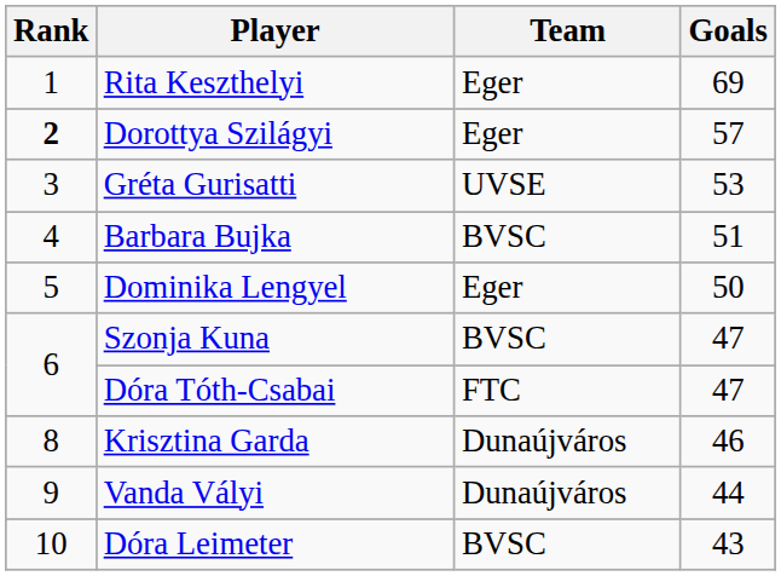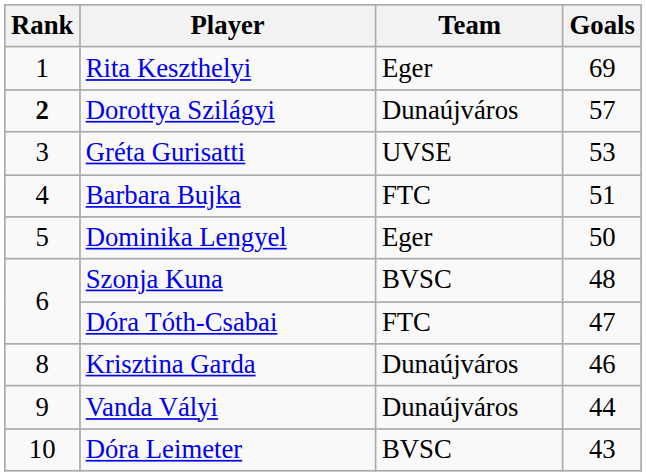Dorottya Szilágyi | Team: Eger -> Dunaújváros
Barbara Bujka | Team: BVSC -> FTC
Szonja Kuna | Goals: 47 -> 48
